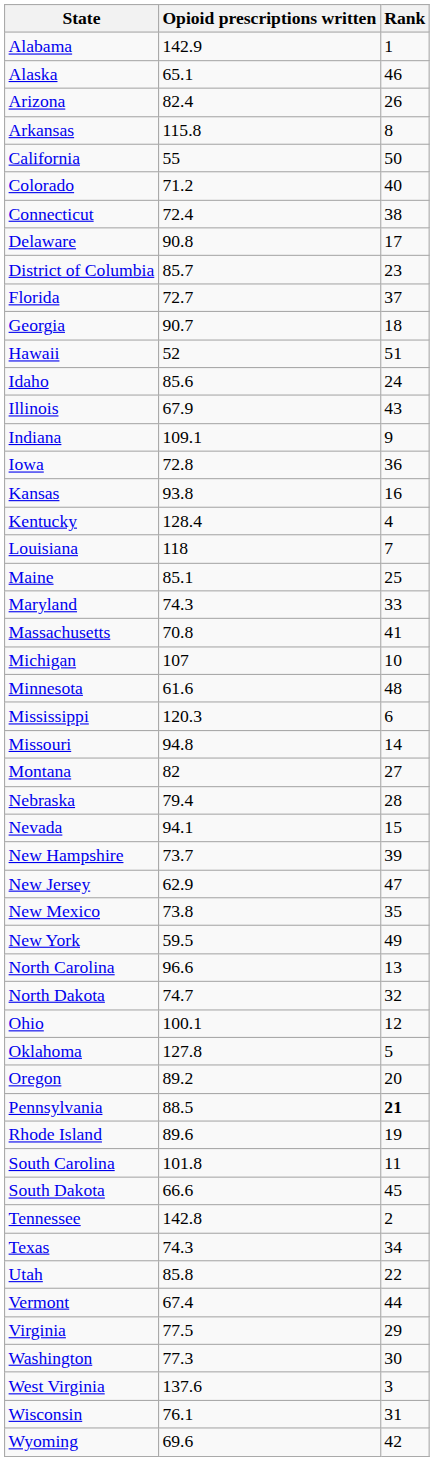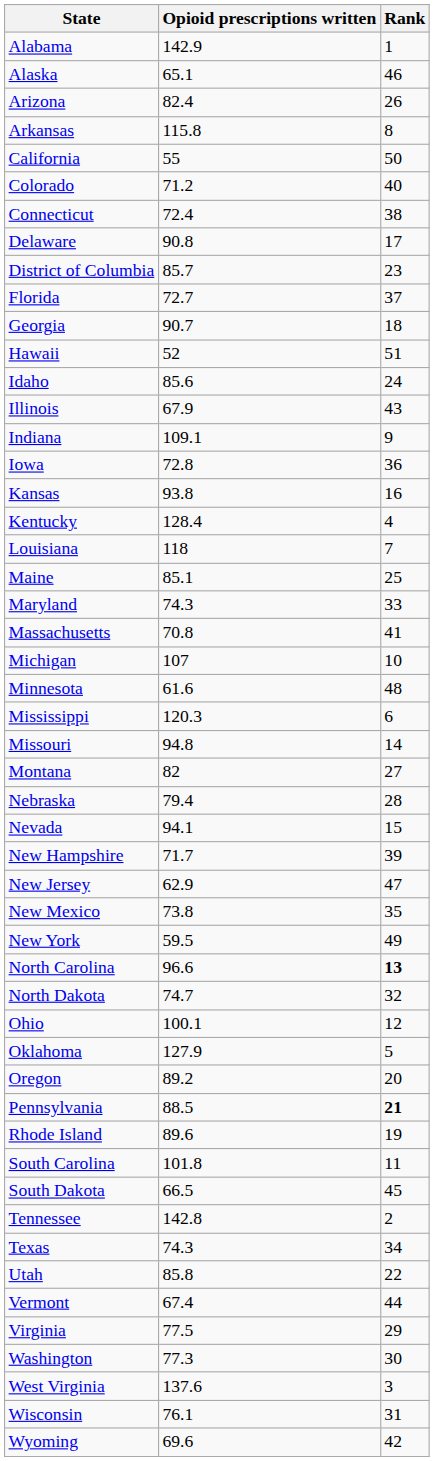New Hampshire | Opioid prescriptions written: 73.7 -> 71.7
North Carolina | Rank: normal -> bold
Oklahoma | Opioid prescriptions written: 127.8 -> 127.9
South Dakota | Opioid prescriptions written: 66.6 -> 66.5
